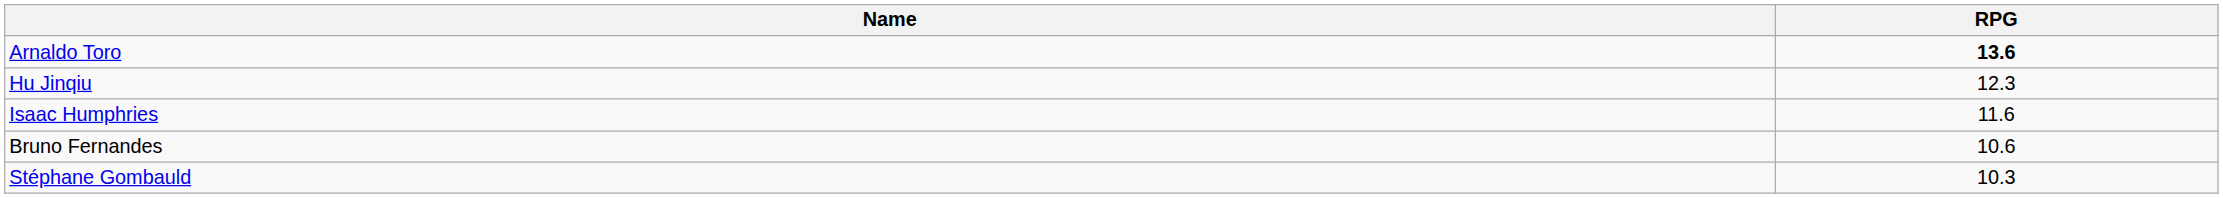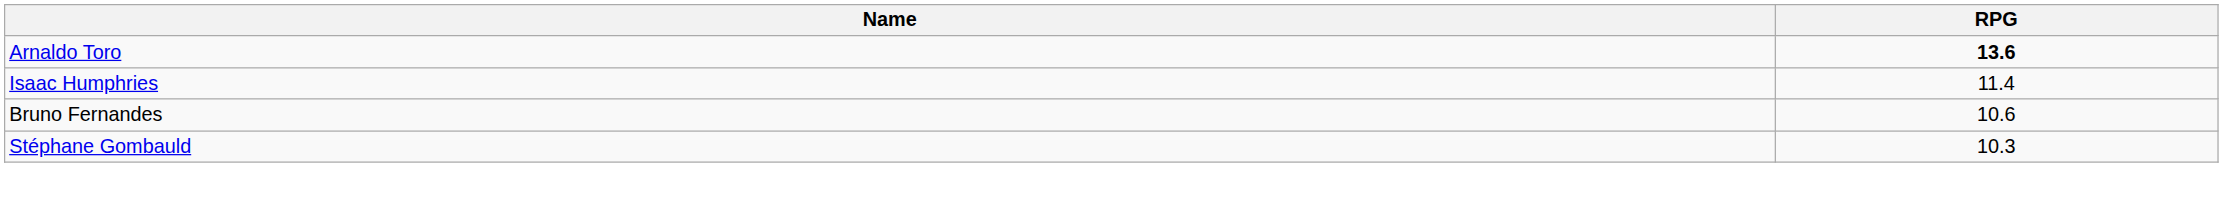- row: Hu Jinqiu | 12.3
Isaac Humphries | RPG: 11.6 -> 11.4
